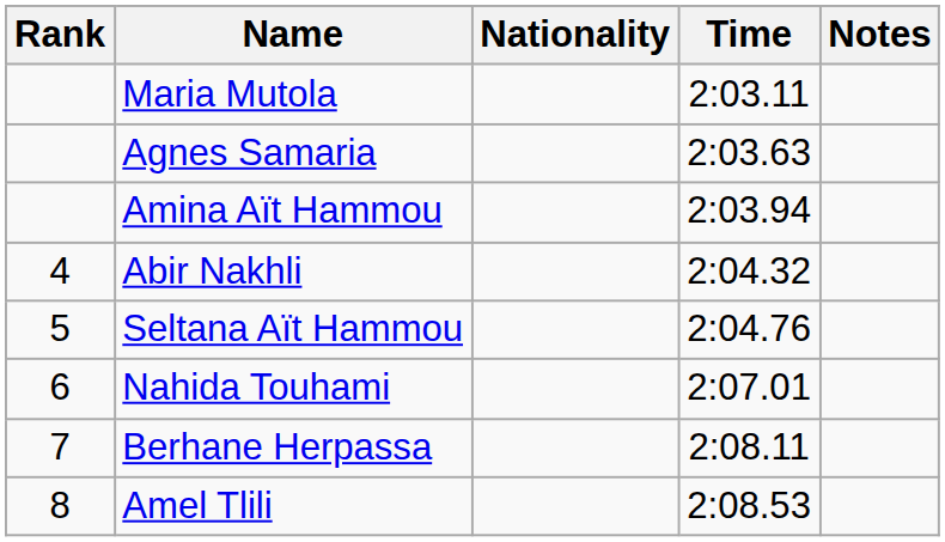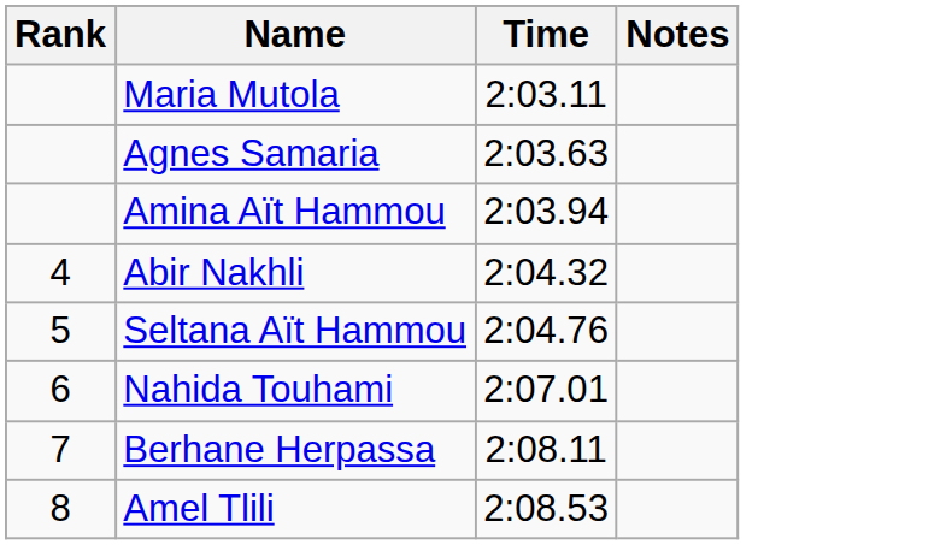- column: Nationality
